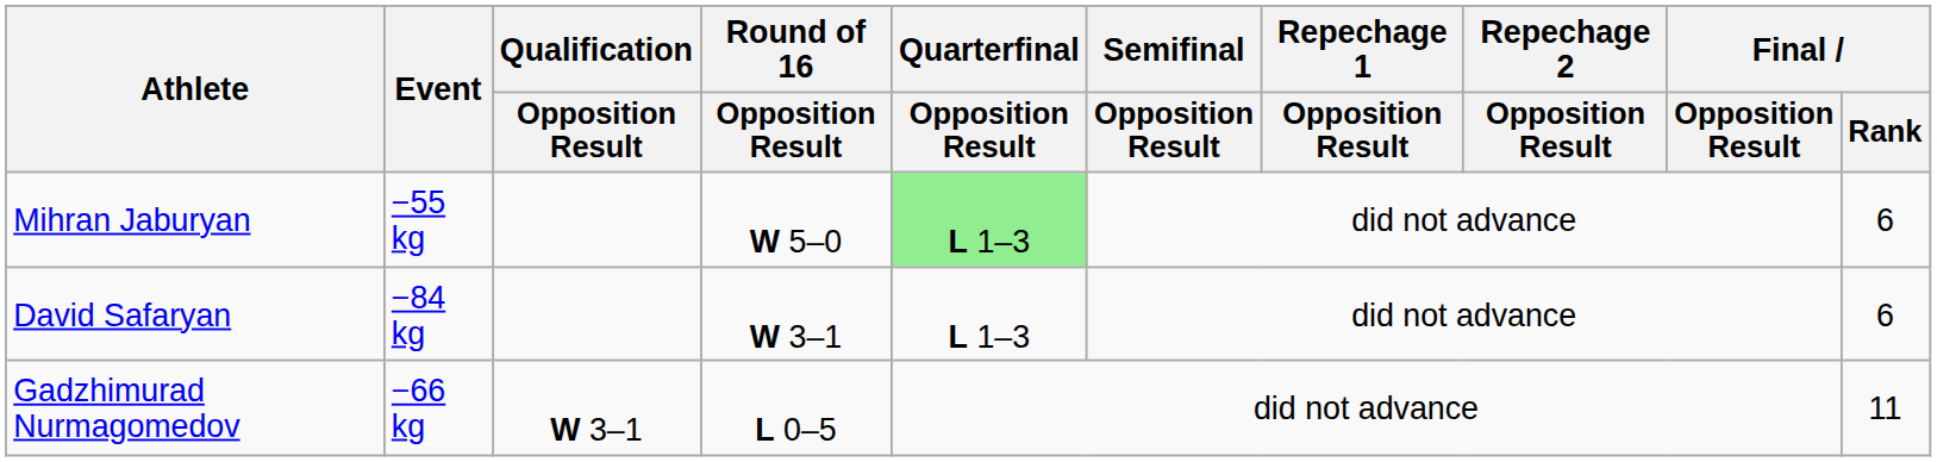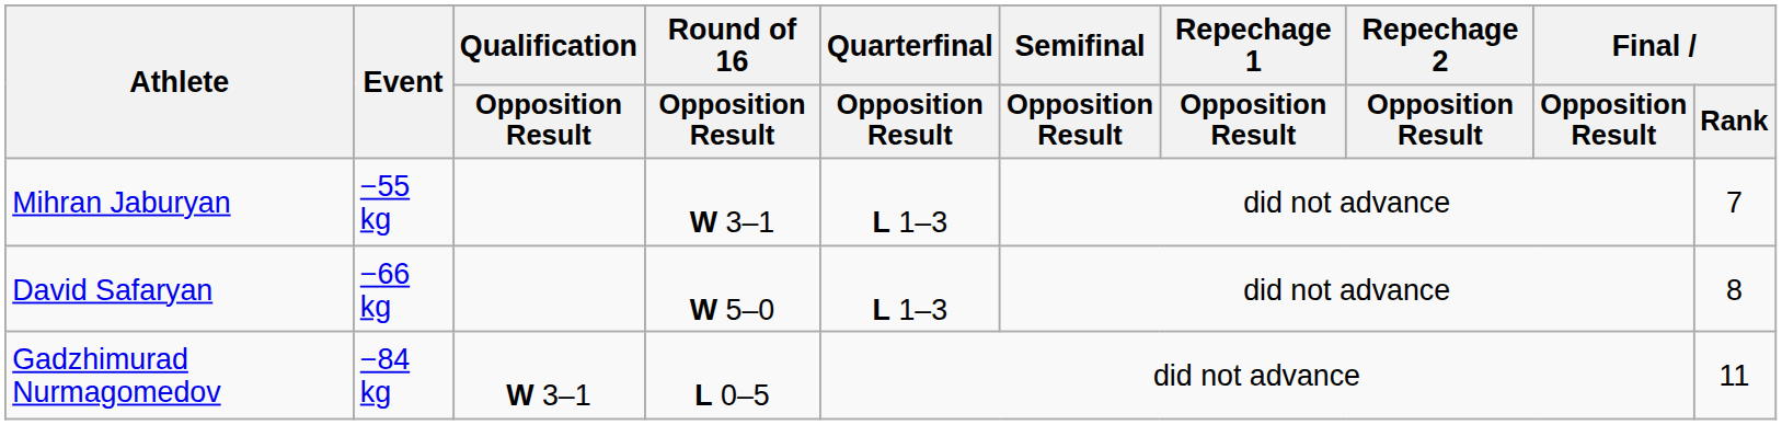Mihran Jaburyan | Round of 16 / Opposition Result: W 5–0 -> W 3–1
Mihran Jaburyan | Quarterfinal / Opposition Result: lightgreen background -> no background
Mihran Jaburyan | Final / Rank: 6 -> 7
David Safaryan | Event: −84 kg -> −66 kg
David Safaryan | Round of 16 / Opposition Result: W 3–1 -> W 5–0
David Safaryan | Final / Rank: 6 -> 8
Gadzhimurad Nurmagomedov | Event: −66 kg -> −84 kg
